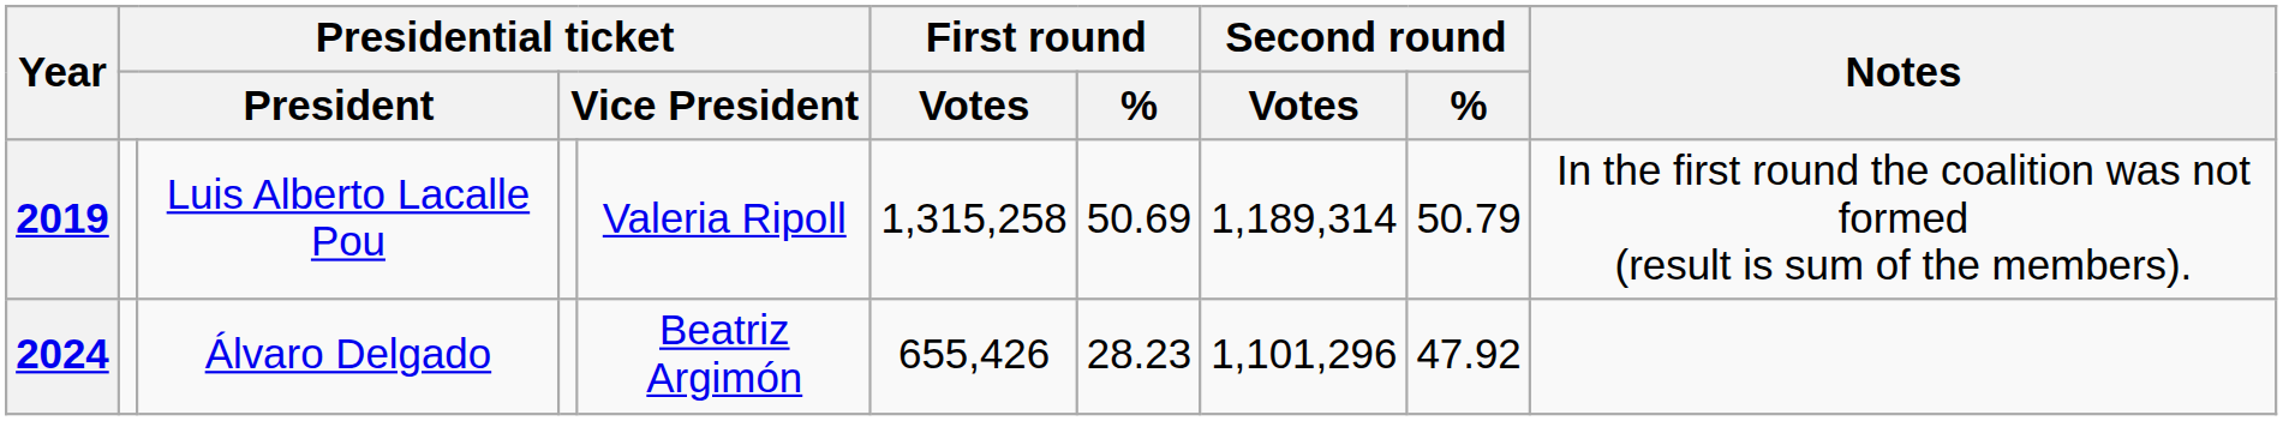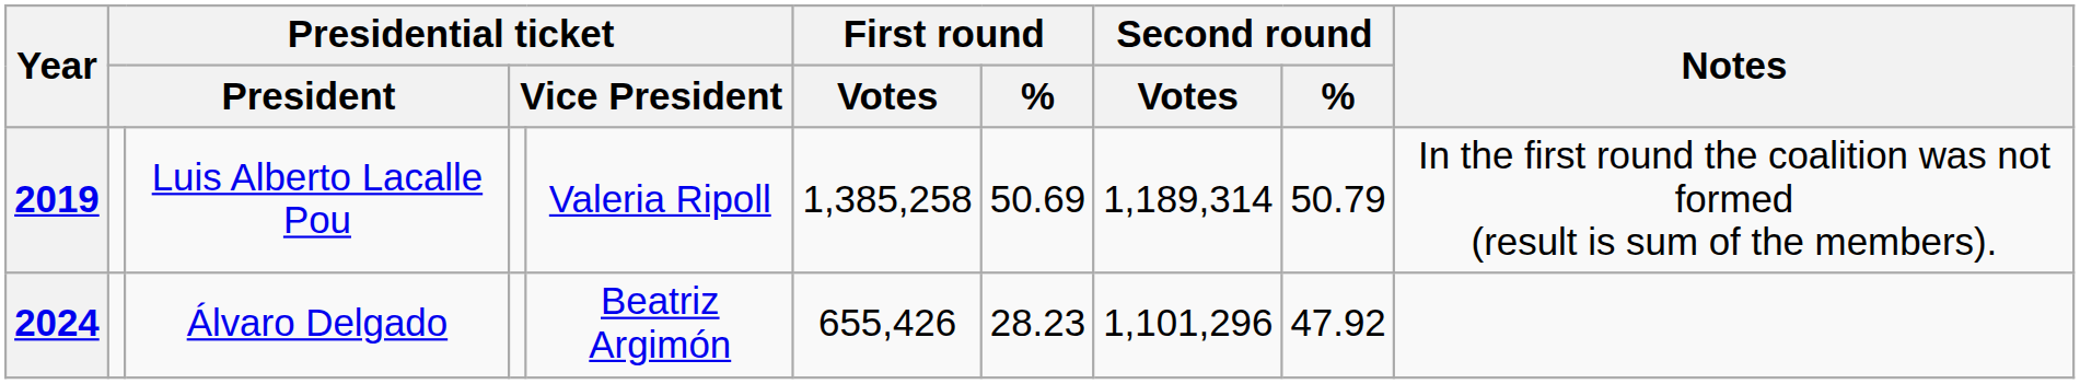2019 | First round / Votes: 1,315,258 -> 1,385,258
